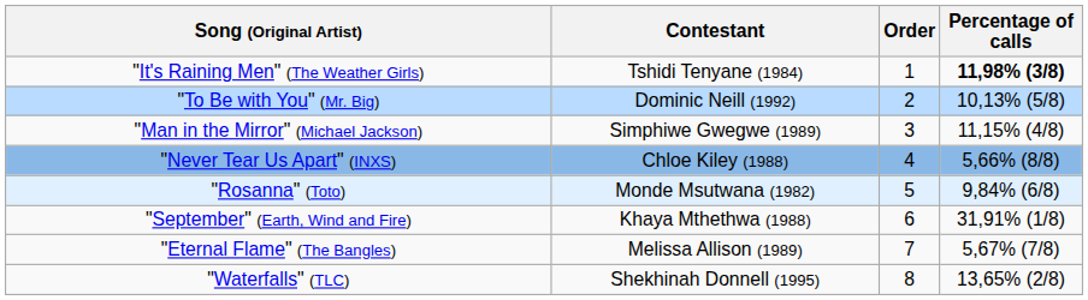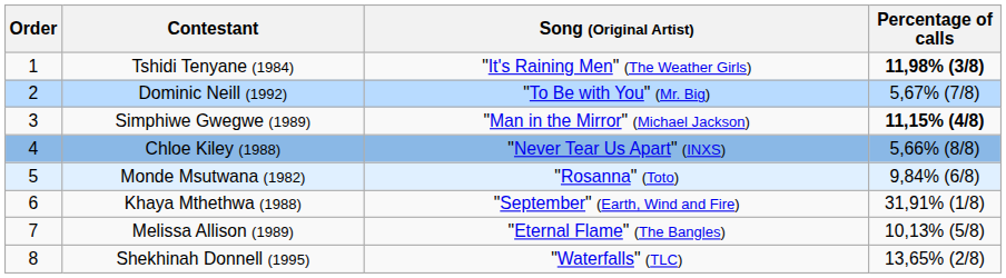columns swapped: Order <-> Song (Original Artist)
Dominic Neill (1992) | Percentage of calls: 10,13% (5/8) -> 5,67% (7/8)
Simphiwe Gwegwe (1989) | Percentage of calls: normal -> bold
Melissa Allison (1989) | Percentage of calls: 5,67% (7/8) -> 10,13% (5/8)
